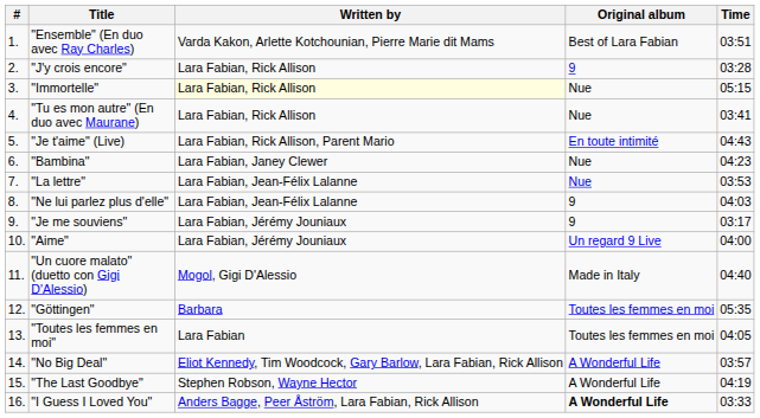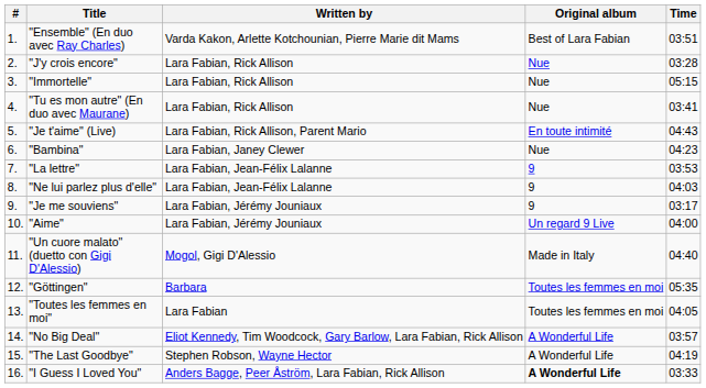"J'y crois encore" | Original album: 9 -> Nue
"Immortelle" | Written by: lightyellow background -> no background
"La lettre" | Original album: Nue -> 9
